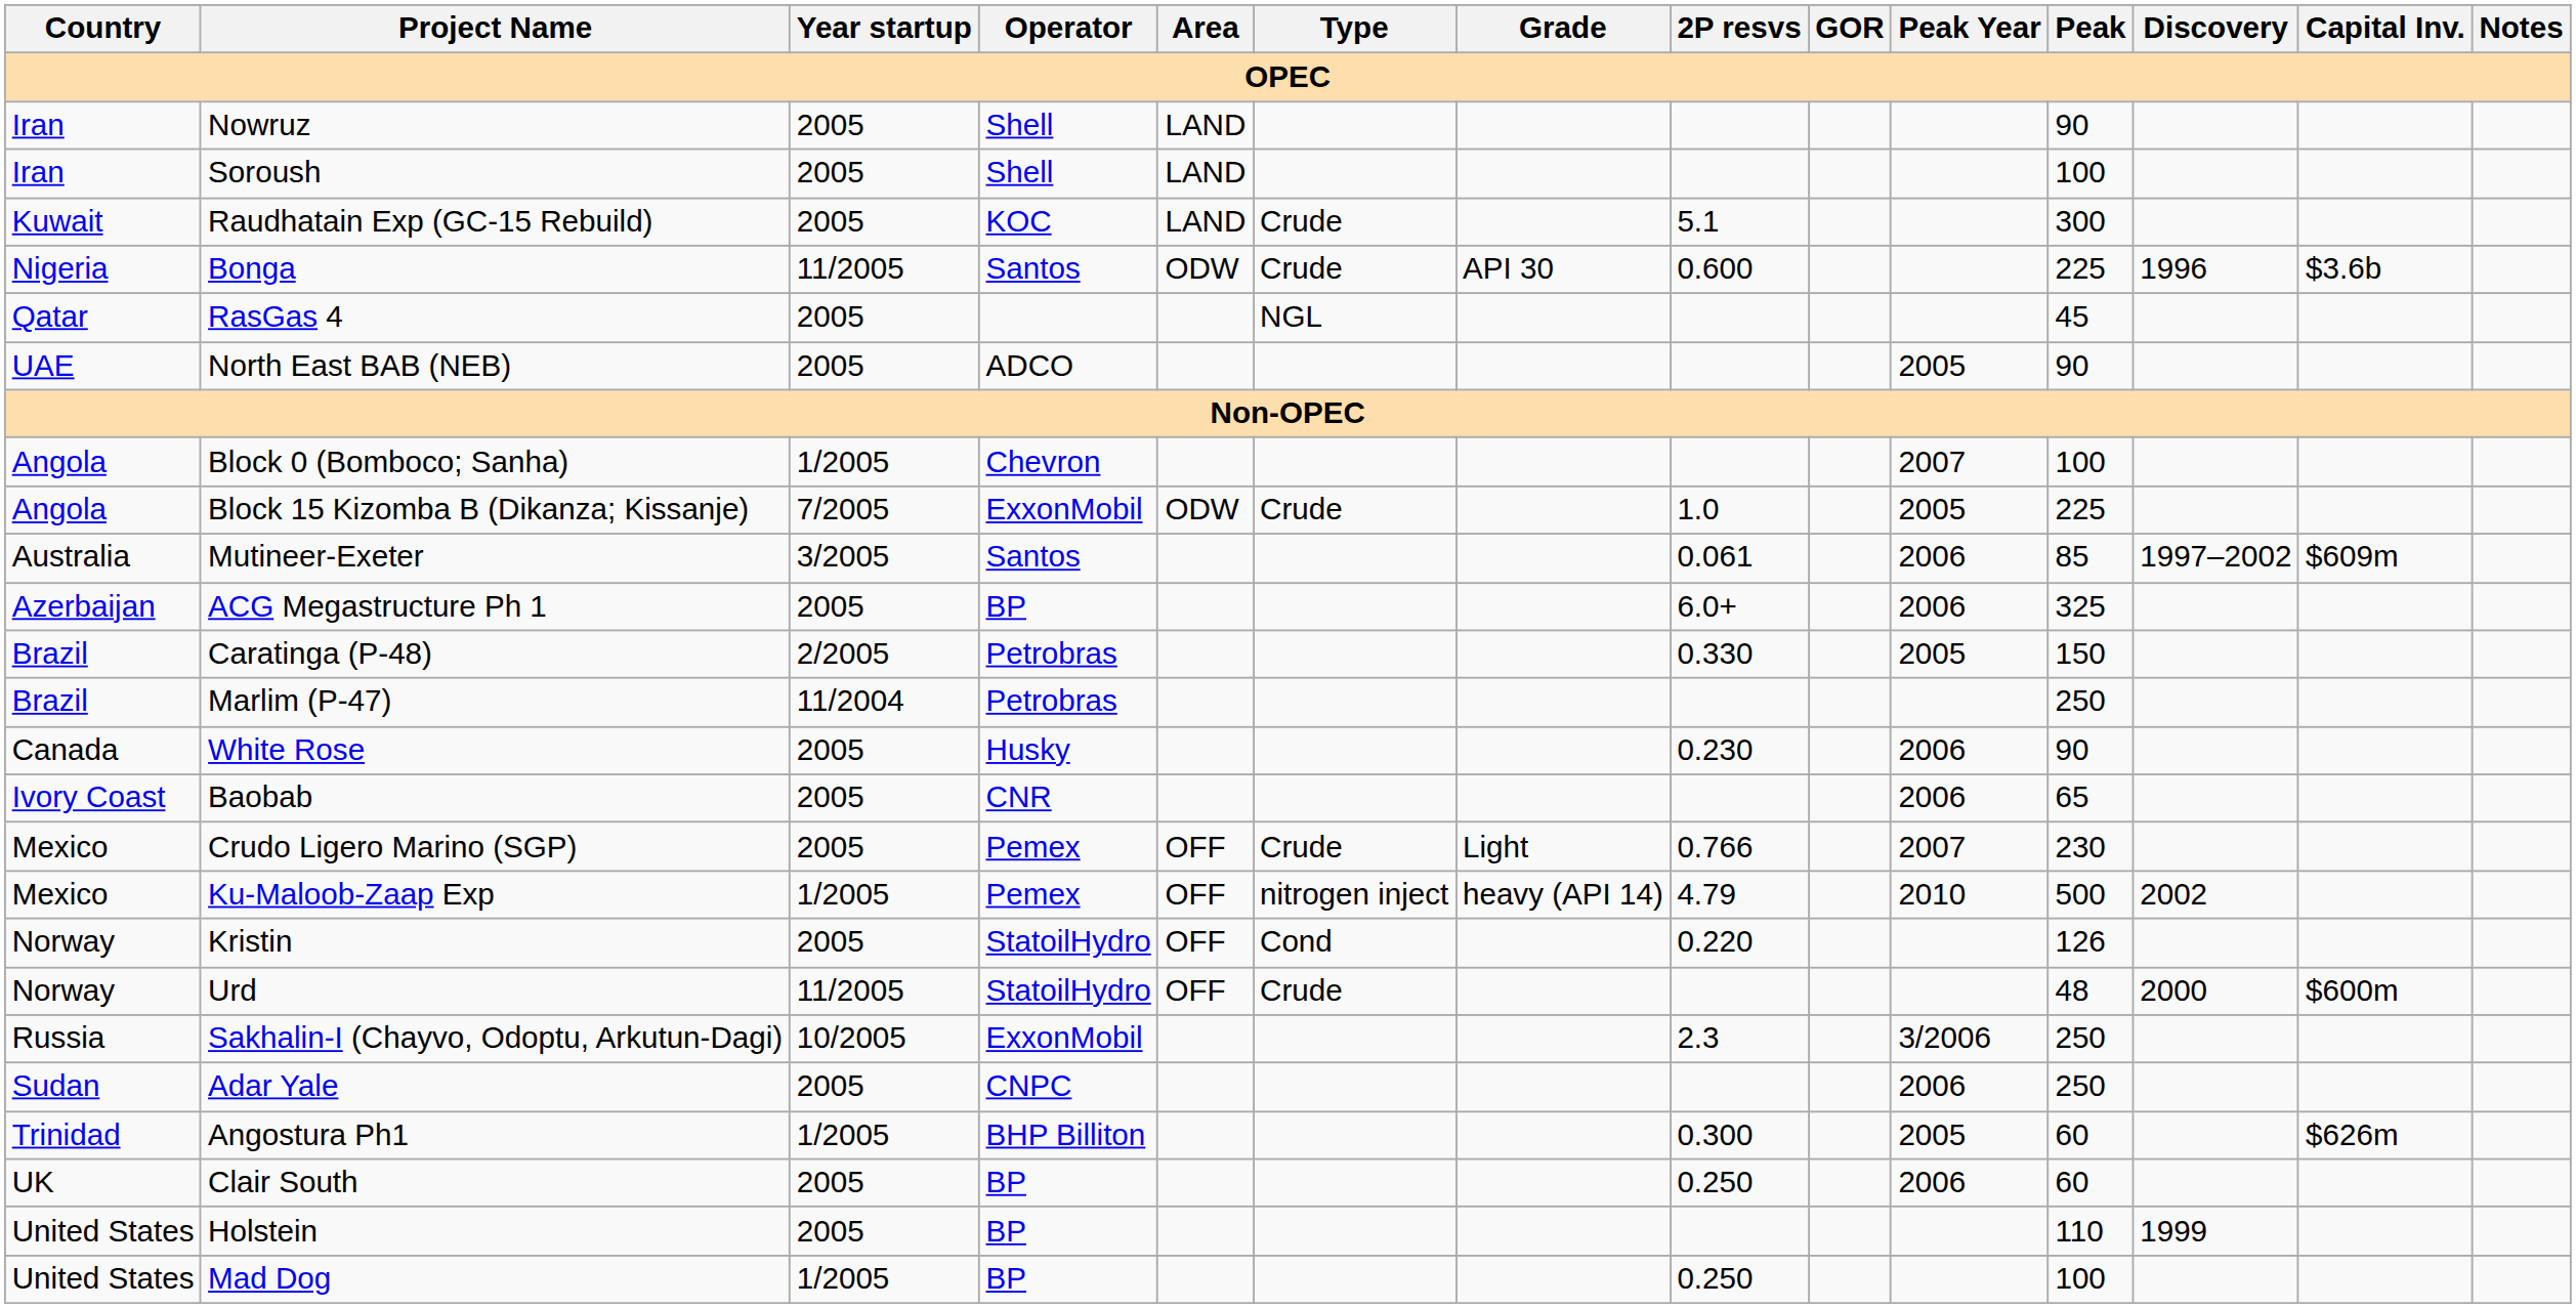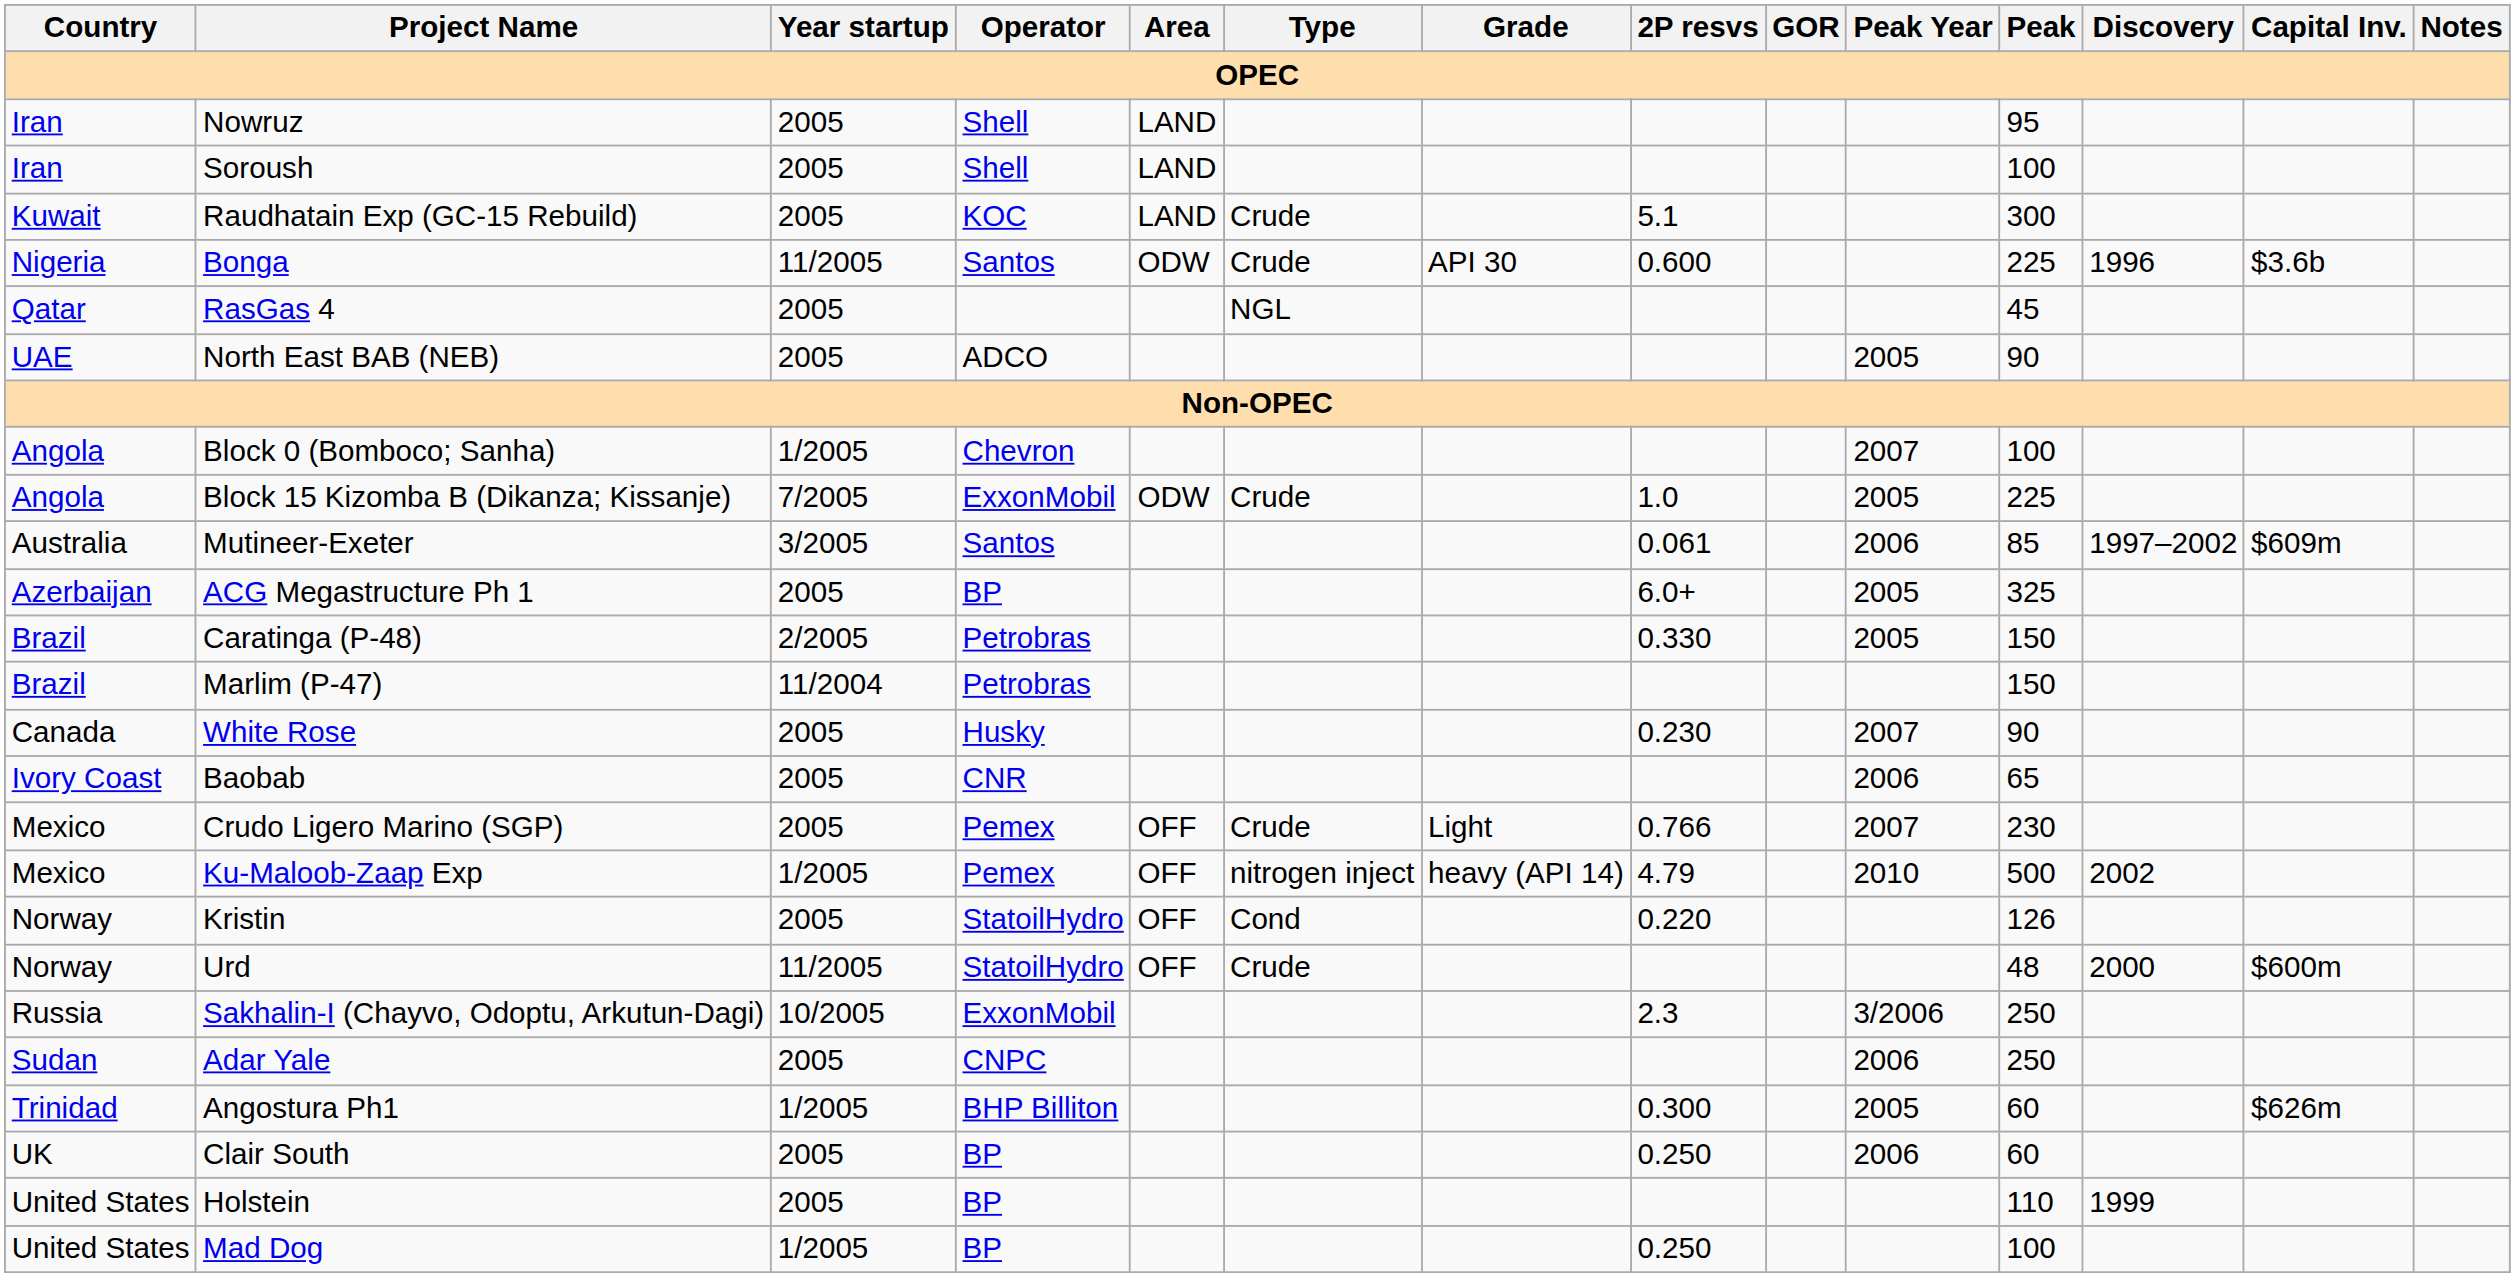Nowruz | Peak: 90 -> 95
ACG Megastructure Ph 1 | Peak Year: 2006 -> 2005
Marlim (P-47) | Peak: 250 -> 150
White Rose | Peak Year: 2006 -> 2007
